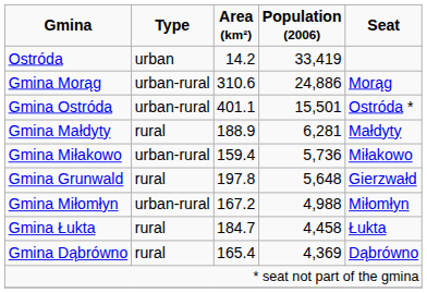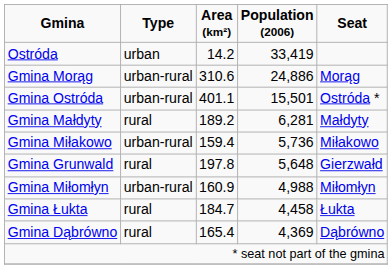Gmina Małdyty | Area (km²): 188.9 -> 189.2
Gmina Miłomłyn | Area (km²): 167.2 -> 160.9
